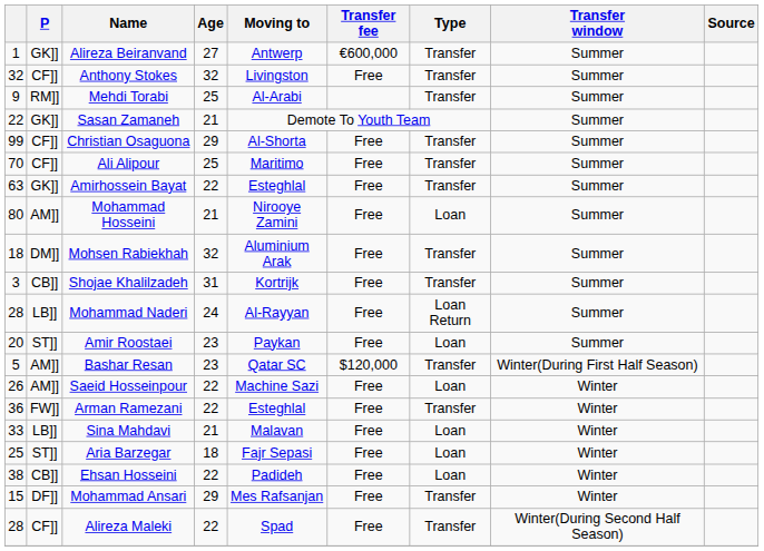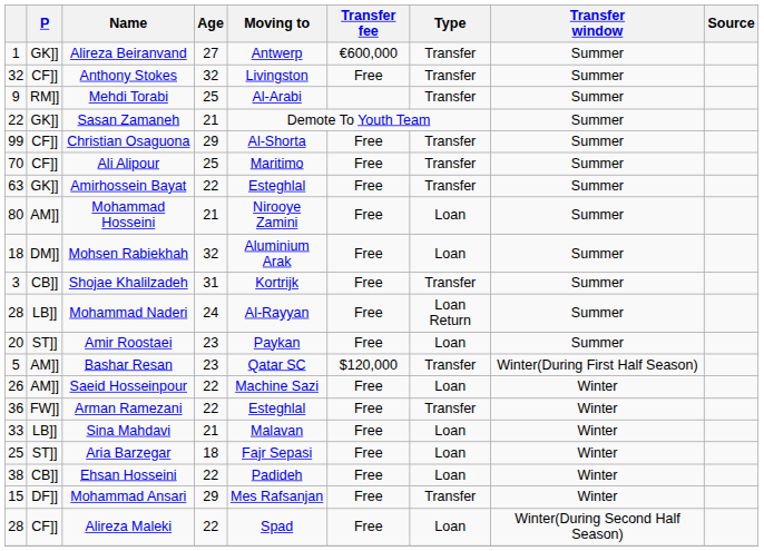Mohsen Rabiekhah | Type: Transfer -> Loan
Alireza Maleki | Type: Transfer -> Loan
